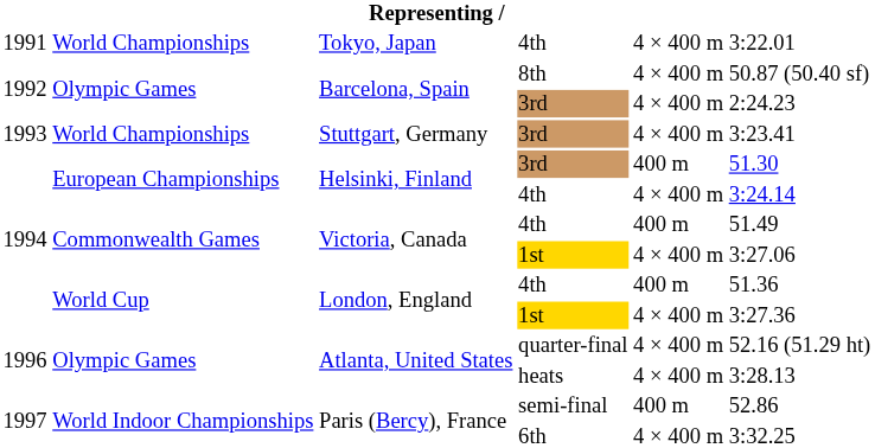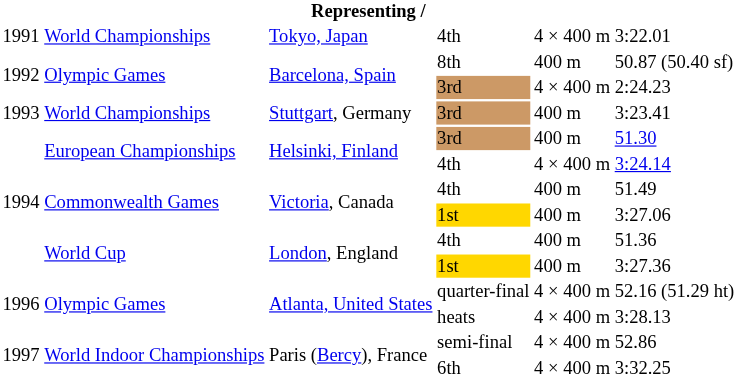Barcelona, Spain / 8th | column 5: 4 × 400 m -> 400 m
Stuttgart, Germany | column 5: 4 × 400 m -> 400 m
Victoria, Canada / 1st | column 5: 4 × 400 m -> 400 m
London, England / 1st | column 5: 4 × 400 m -> 400 m
Paris (Bercy), France / semi-final | column 5: 400 m -> 4 × 400 m
